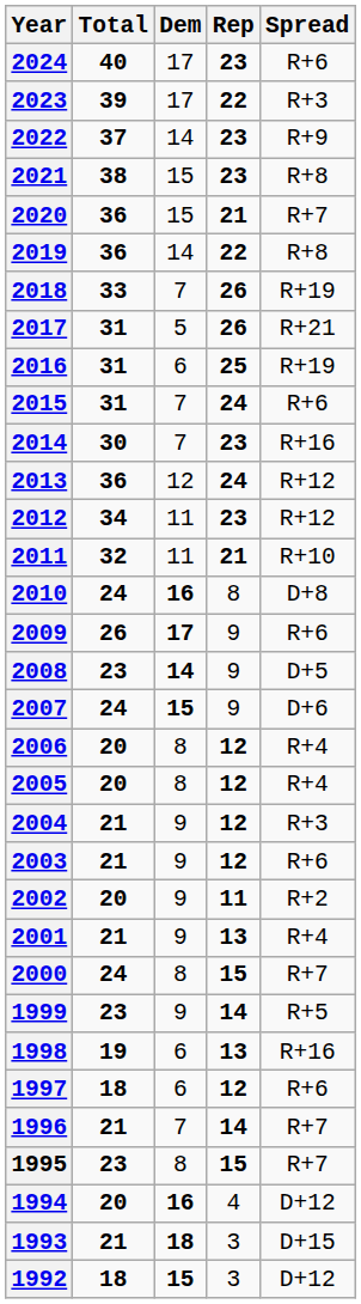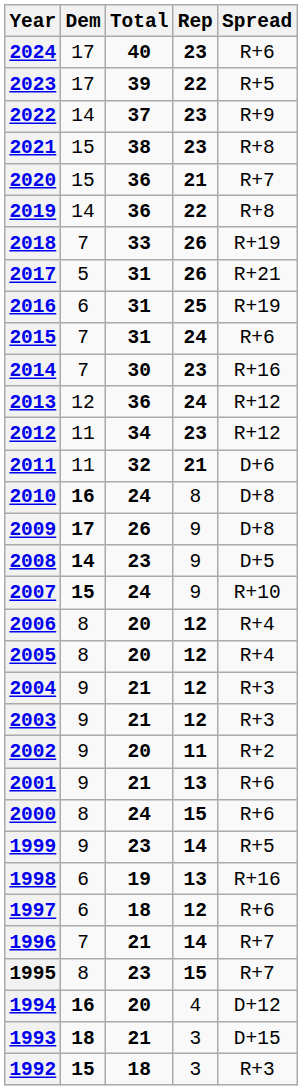columns swapped: Total <-> Dem
2023 | Spread: R+3 -> R+5
2011 | Spread: R+10 -> D+6
2009 | Spread: R+6 -> D+8
2007 | Spread: D+6 -> R+10
2003 | Spread: R+6 -> R+3
2001 | Spread: R+4 -> R+6
2000 | Spread: R+7 -> R+6
1992 | Spread: D+12 -> R+3
